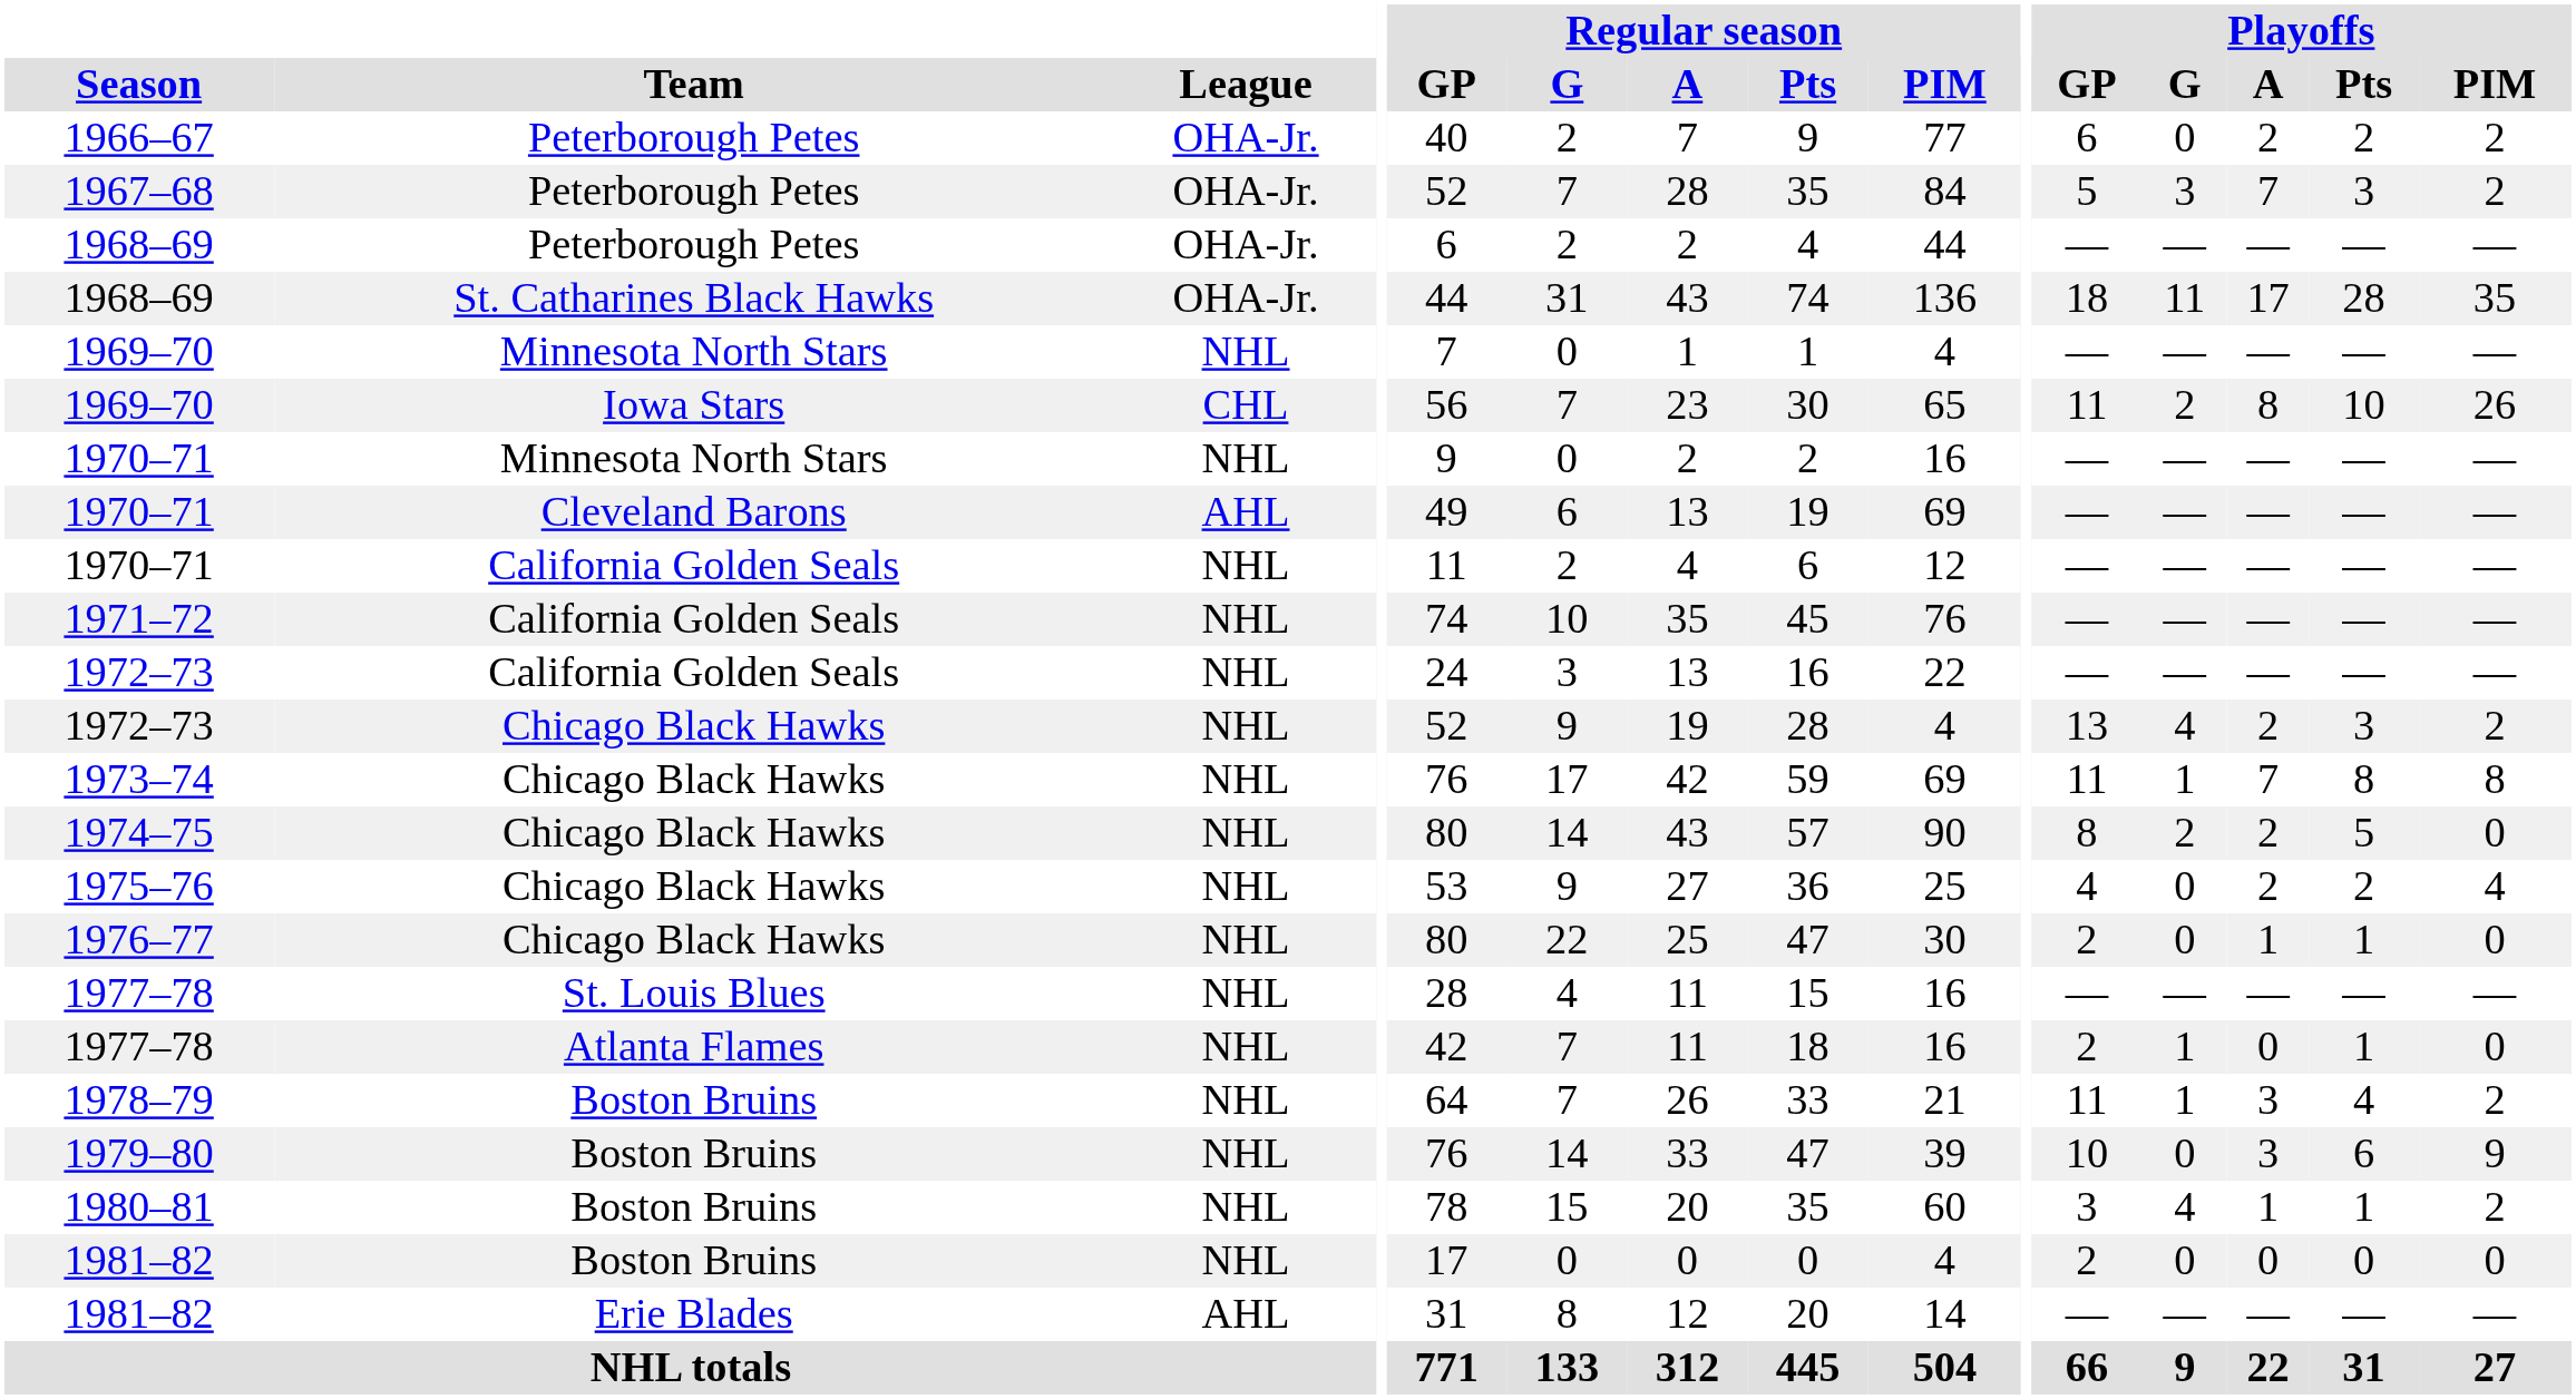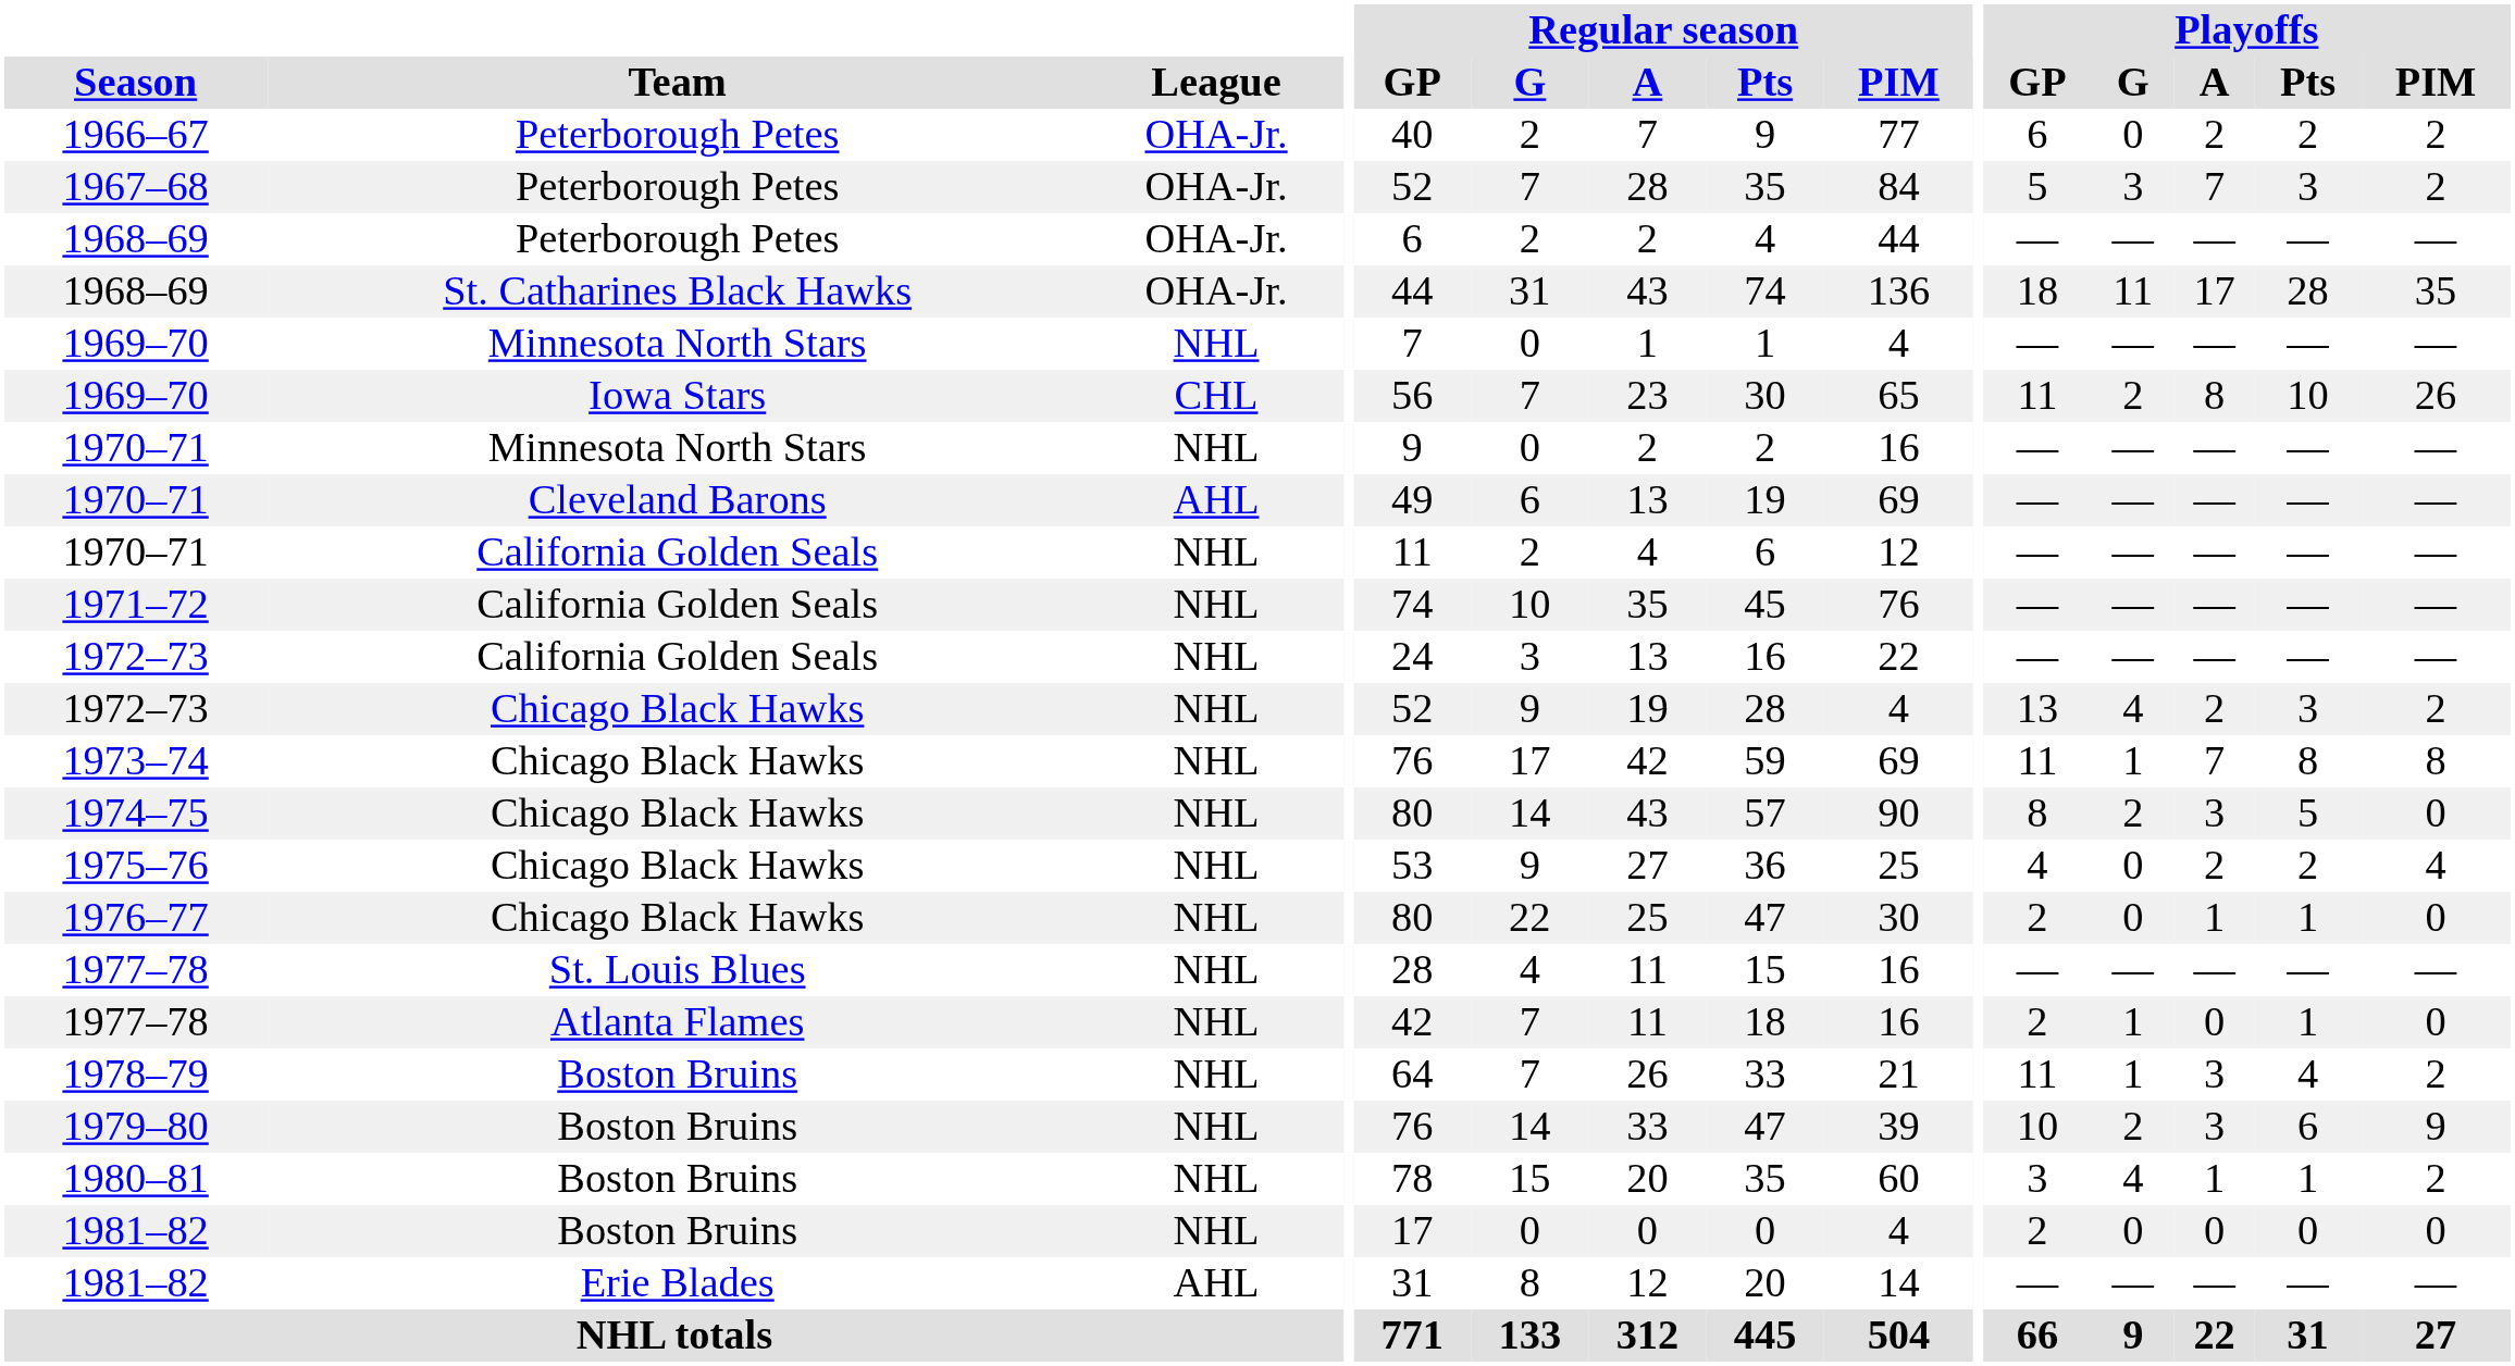1974–75 | Playoffs / A: 2 -> 3
1979–80 | Playoffs / G: 0 -> 2
